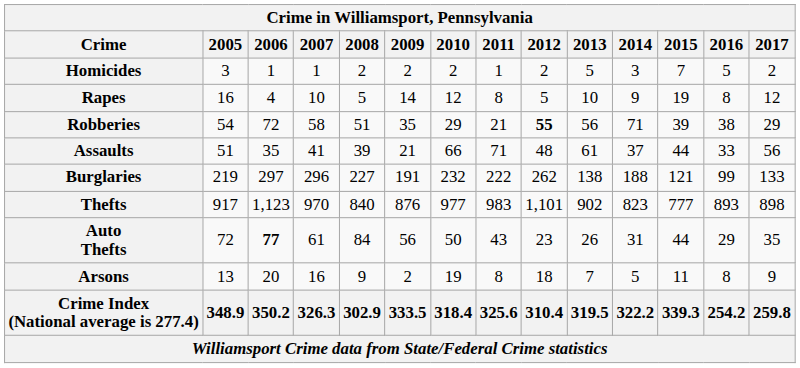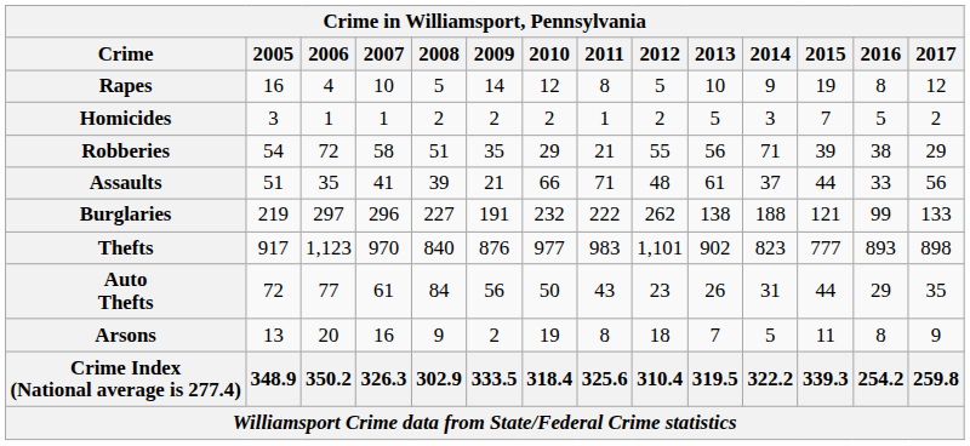rows swapped: Homicides <-> Rapes
Robberies | 2012: bold -> normal
Auto Thefts | 2006: bold -> normal
